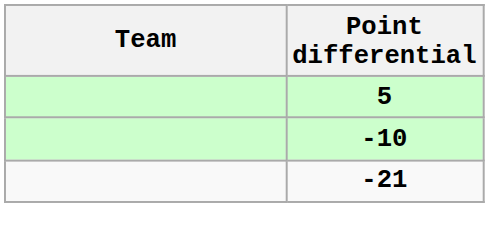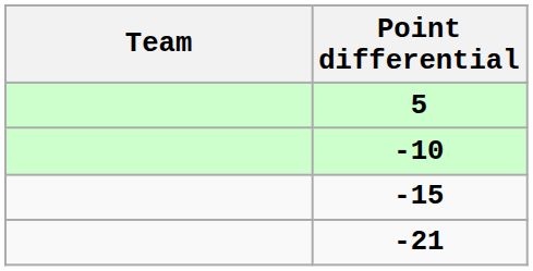+ row: -15
